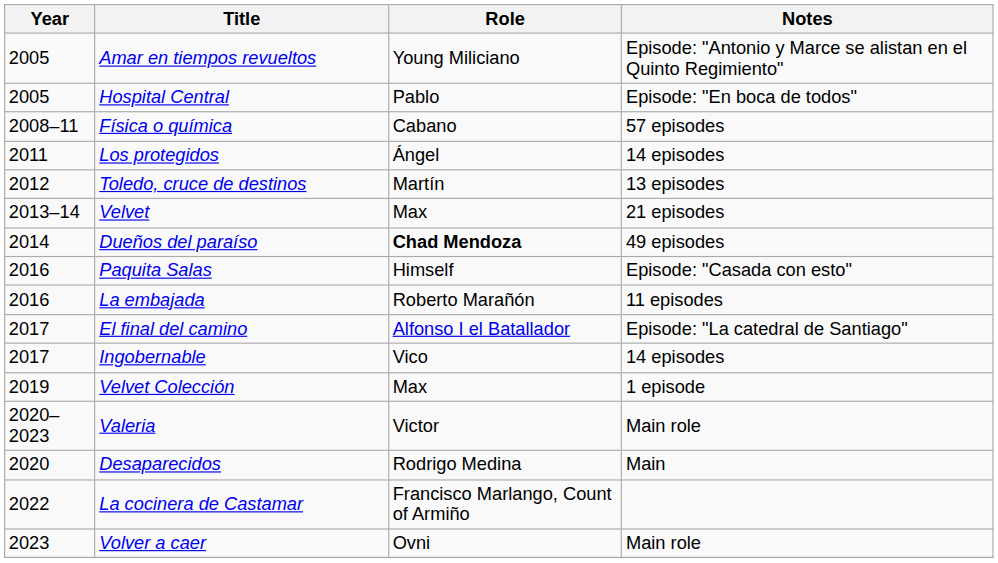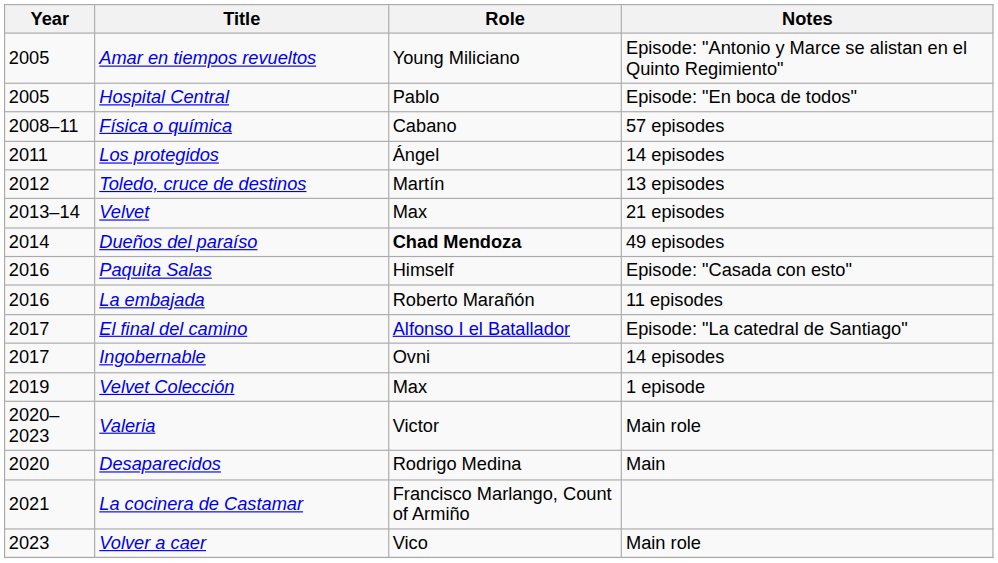Ingobernable | Role: Vico -> Ovni
La cocinera de Castamar | Year: 2022 -> 2021
Volver a caer | Role: Ovni -> Vico
